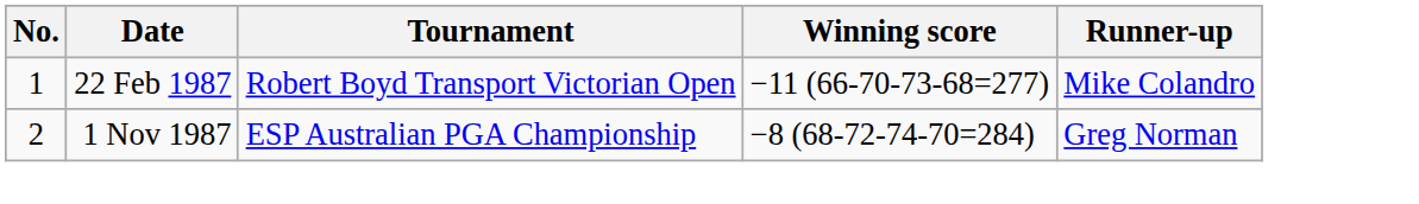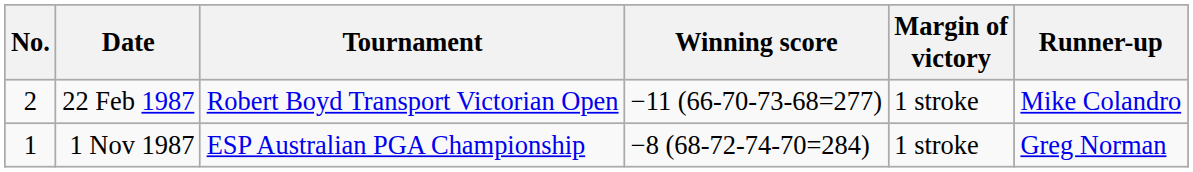+ column: Margin of victory | 1 stroke | 1 stroke
22 Feb 1987 | No.: 1 -> 2
1 Nov 1987 | No.: 2 -> 1
